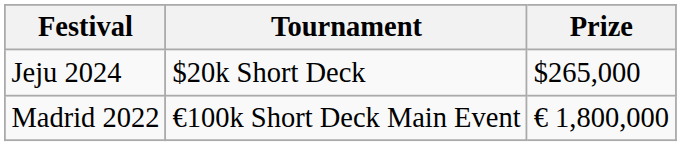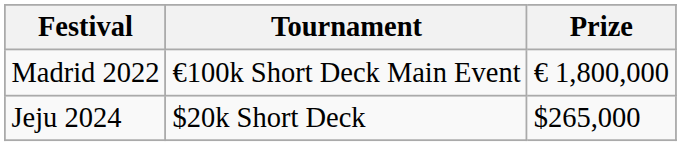rows swapped: Madrid 2022 <-> Jeju 2024
